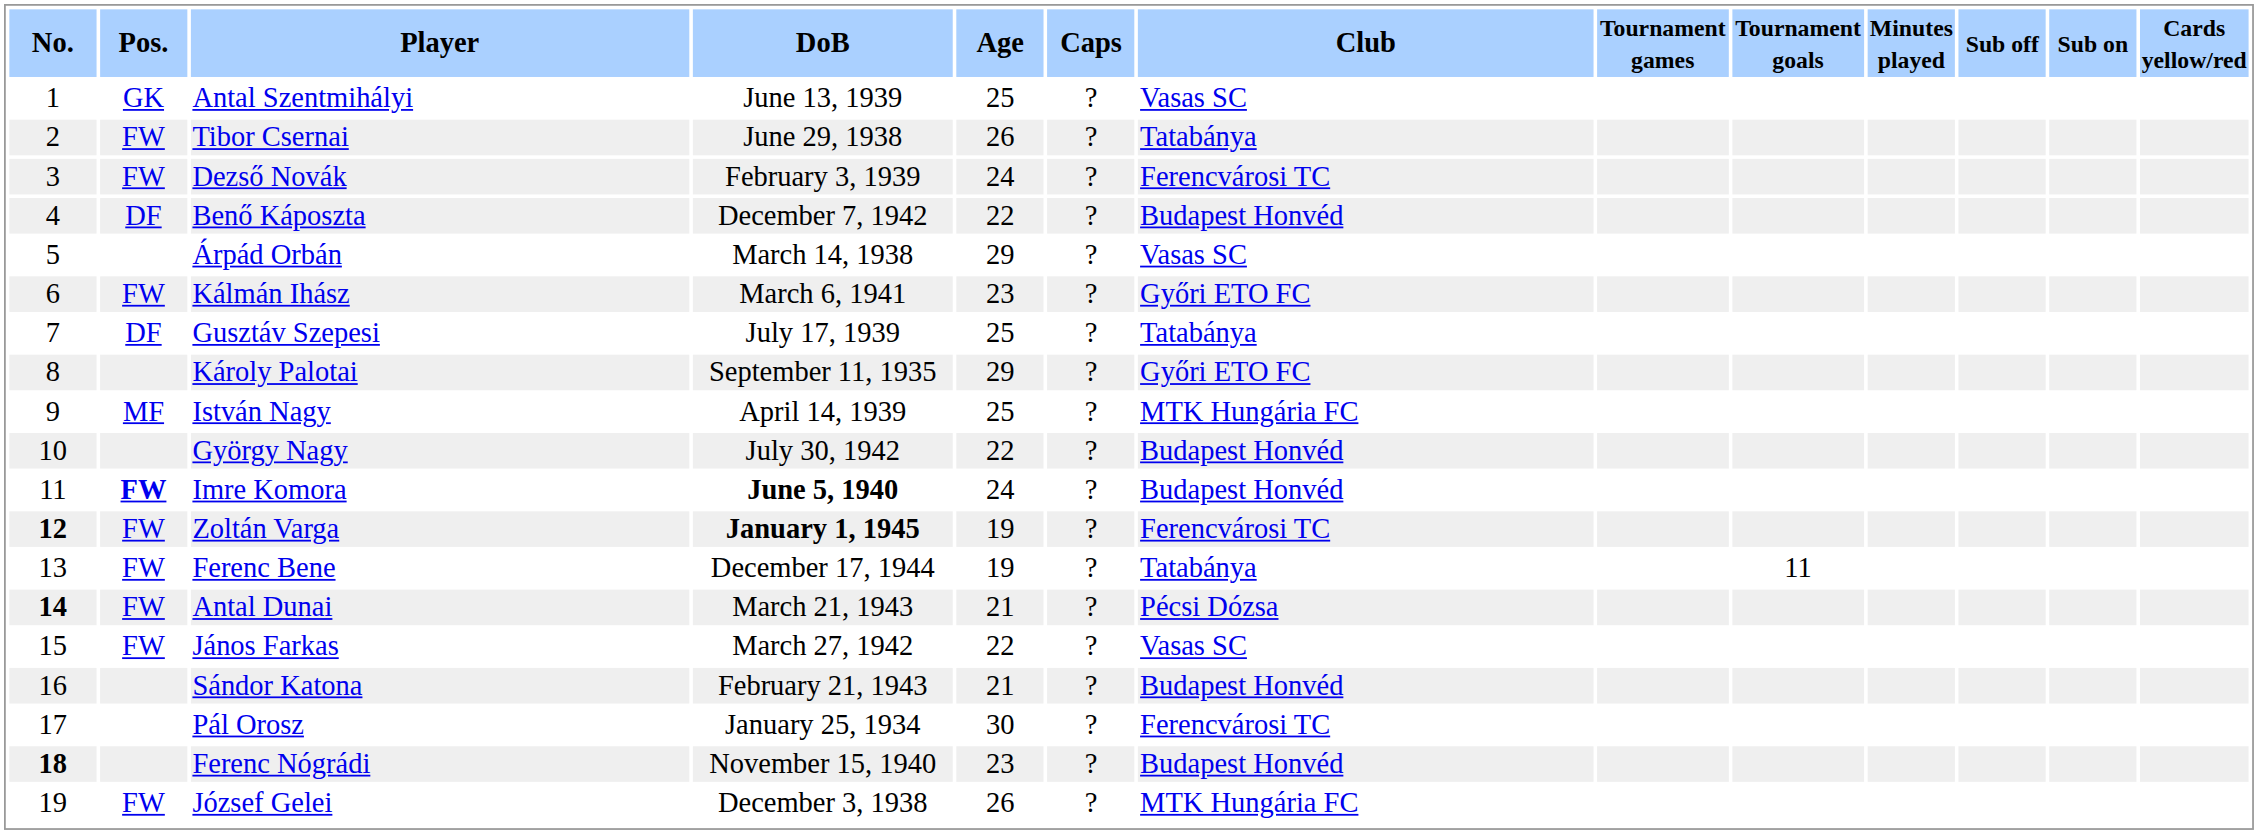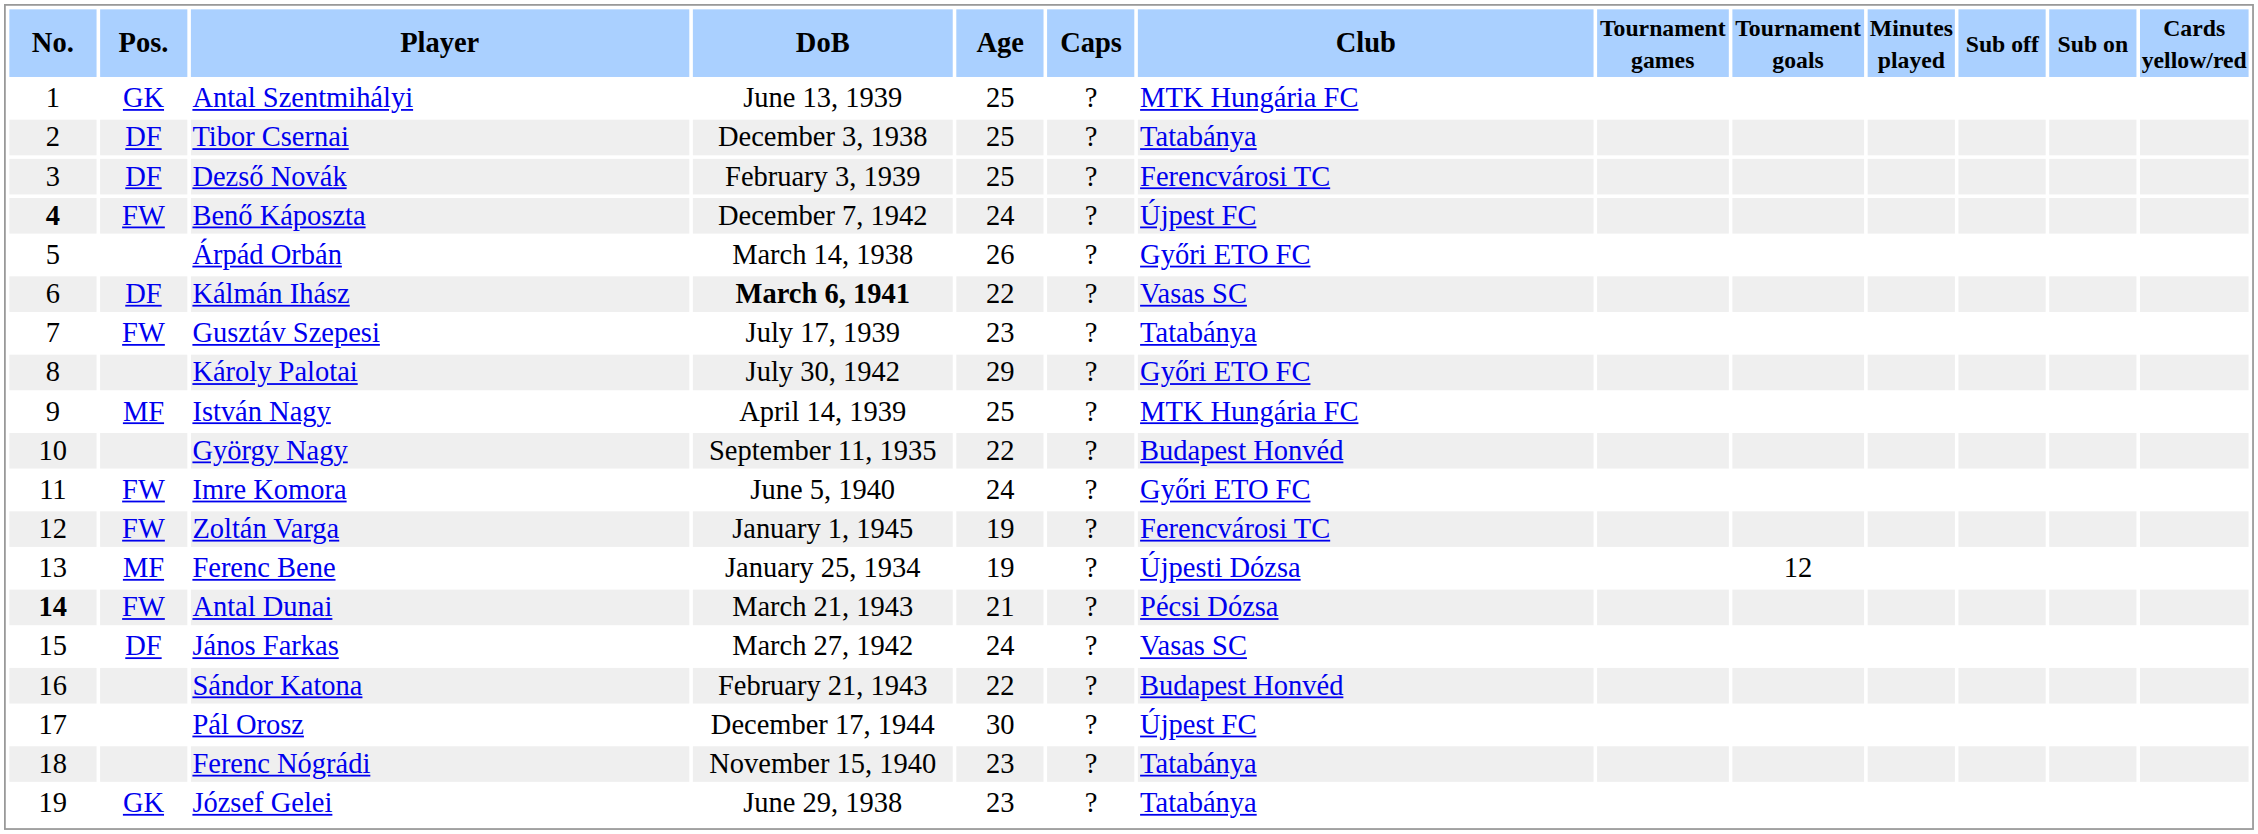Antal Szentmihályi | Club: Vasas SC -> MTK Hungária FC
Tibor Csernai | Pos.: FW -> DF
Tibor Csernai | DoB: June 29, 1938 -> December 3, 1938
Tibor Csernai | Age: 26 -> 25
Dezső Novák | Pos.: FW -> DF
Dezső Novák | Age: 24 -> 25
Benő Káposzta | No.: normal -> bold
Benő Káposzta | Pos.: DF -> FW
Benő Káposzta | Age: 22 -> 24
Benő Káposzta | Club: Budapest Honvéd -> Újpest FC
Árpád Orbán | Age: 29 -> 26
Árpád Orbán | Club: Vasas SC -> Győri ETO FC
Kálmán Ihász | Pos.: FW -> DF
Kálmán Ihász | DoB: normal -> bold
Kálmán Ihász | Age: 23 -> 22
Kálmán Ihász | Club: Győri ETO FC -> Vasas SC
Gusztáv Szepesi | Pos.: DF -> FW
Gusztáv Szepesi | Age: 25 -> 23
Károly Palotai | DoB: September 11, 1935 -> July 30, 1942
György Nagy | DoB: July 30, 1942 -> September 11, 1935
Imre Komora | Pos.: bold -> normal
Imre Komora | DoB: bold -> normal
Imre Komora | Club: Budapest Honvéd -> Győri ETO FC
Zoltán Varga | No.: bold -> normal
Zoltán Varga | DoB: bold -> normal
Ferenc Bene | Pos.: FW -> MF
Ferenc Bene | DoB: December 17, 1944 -> January 25, 1934
Ferenc Bene | Club: Tatabánya -> Újpesti Dózsa
Ferenc Bene | Tournament goals: 11 -> 12
János Farkas | Pos.: FW -> DF
János Farkas | Age: 22 -> 24
Sándor Katona | Age: 21 -> 22
Pál Orosz | DoB: January 25, 1934 -> December 17, 1944
Pál Orosz | Club: Ferencvárosi TC -> Újpest FC
Ferenc Nógrádi | No.: bold -> normal
Ferenc Nógrádi | Club: Budapest Honvéd -> Tatabánya
József Gelei | Pos.: FW -> GK
József Gelei | DoB: December 3, 1938 -> June 29, 1938
József Gelei | Age: 26 -> 23
József Gelei | Club: MTK Hungária FC -> Tatabánya
